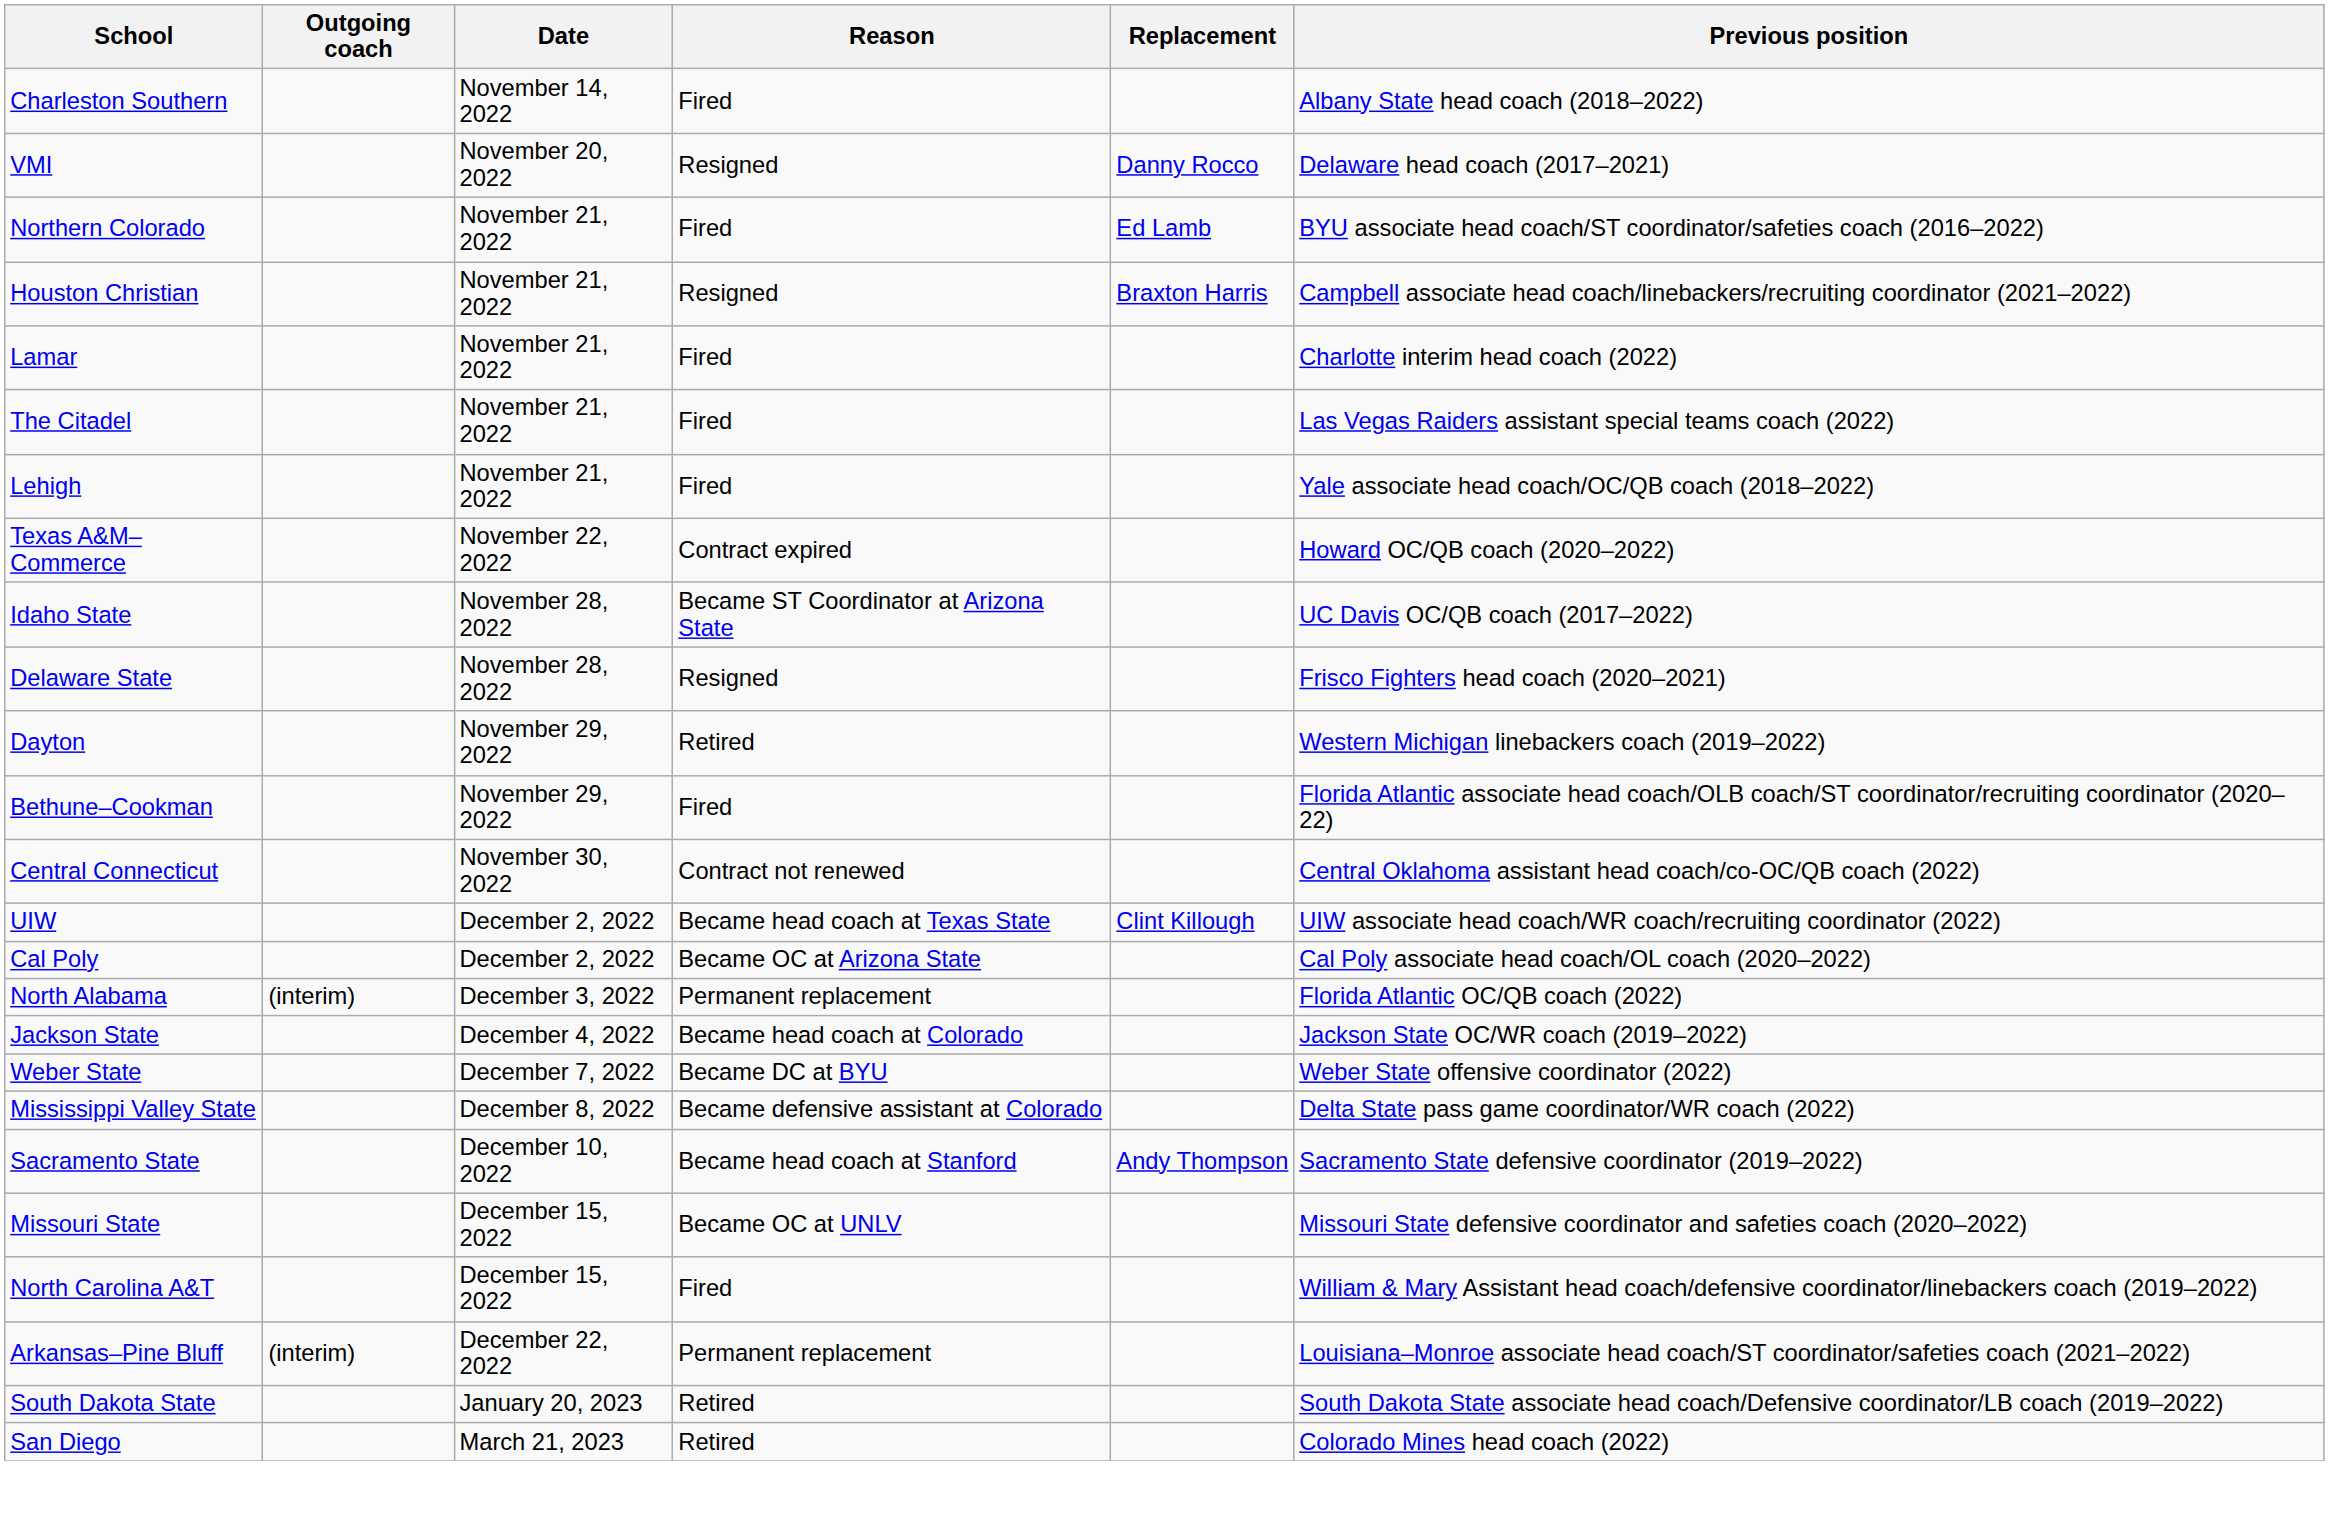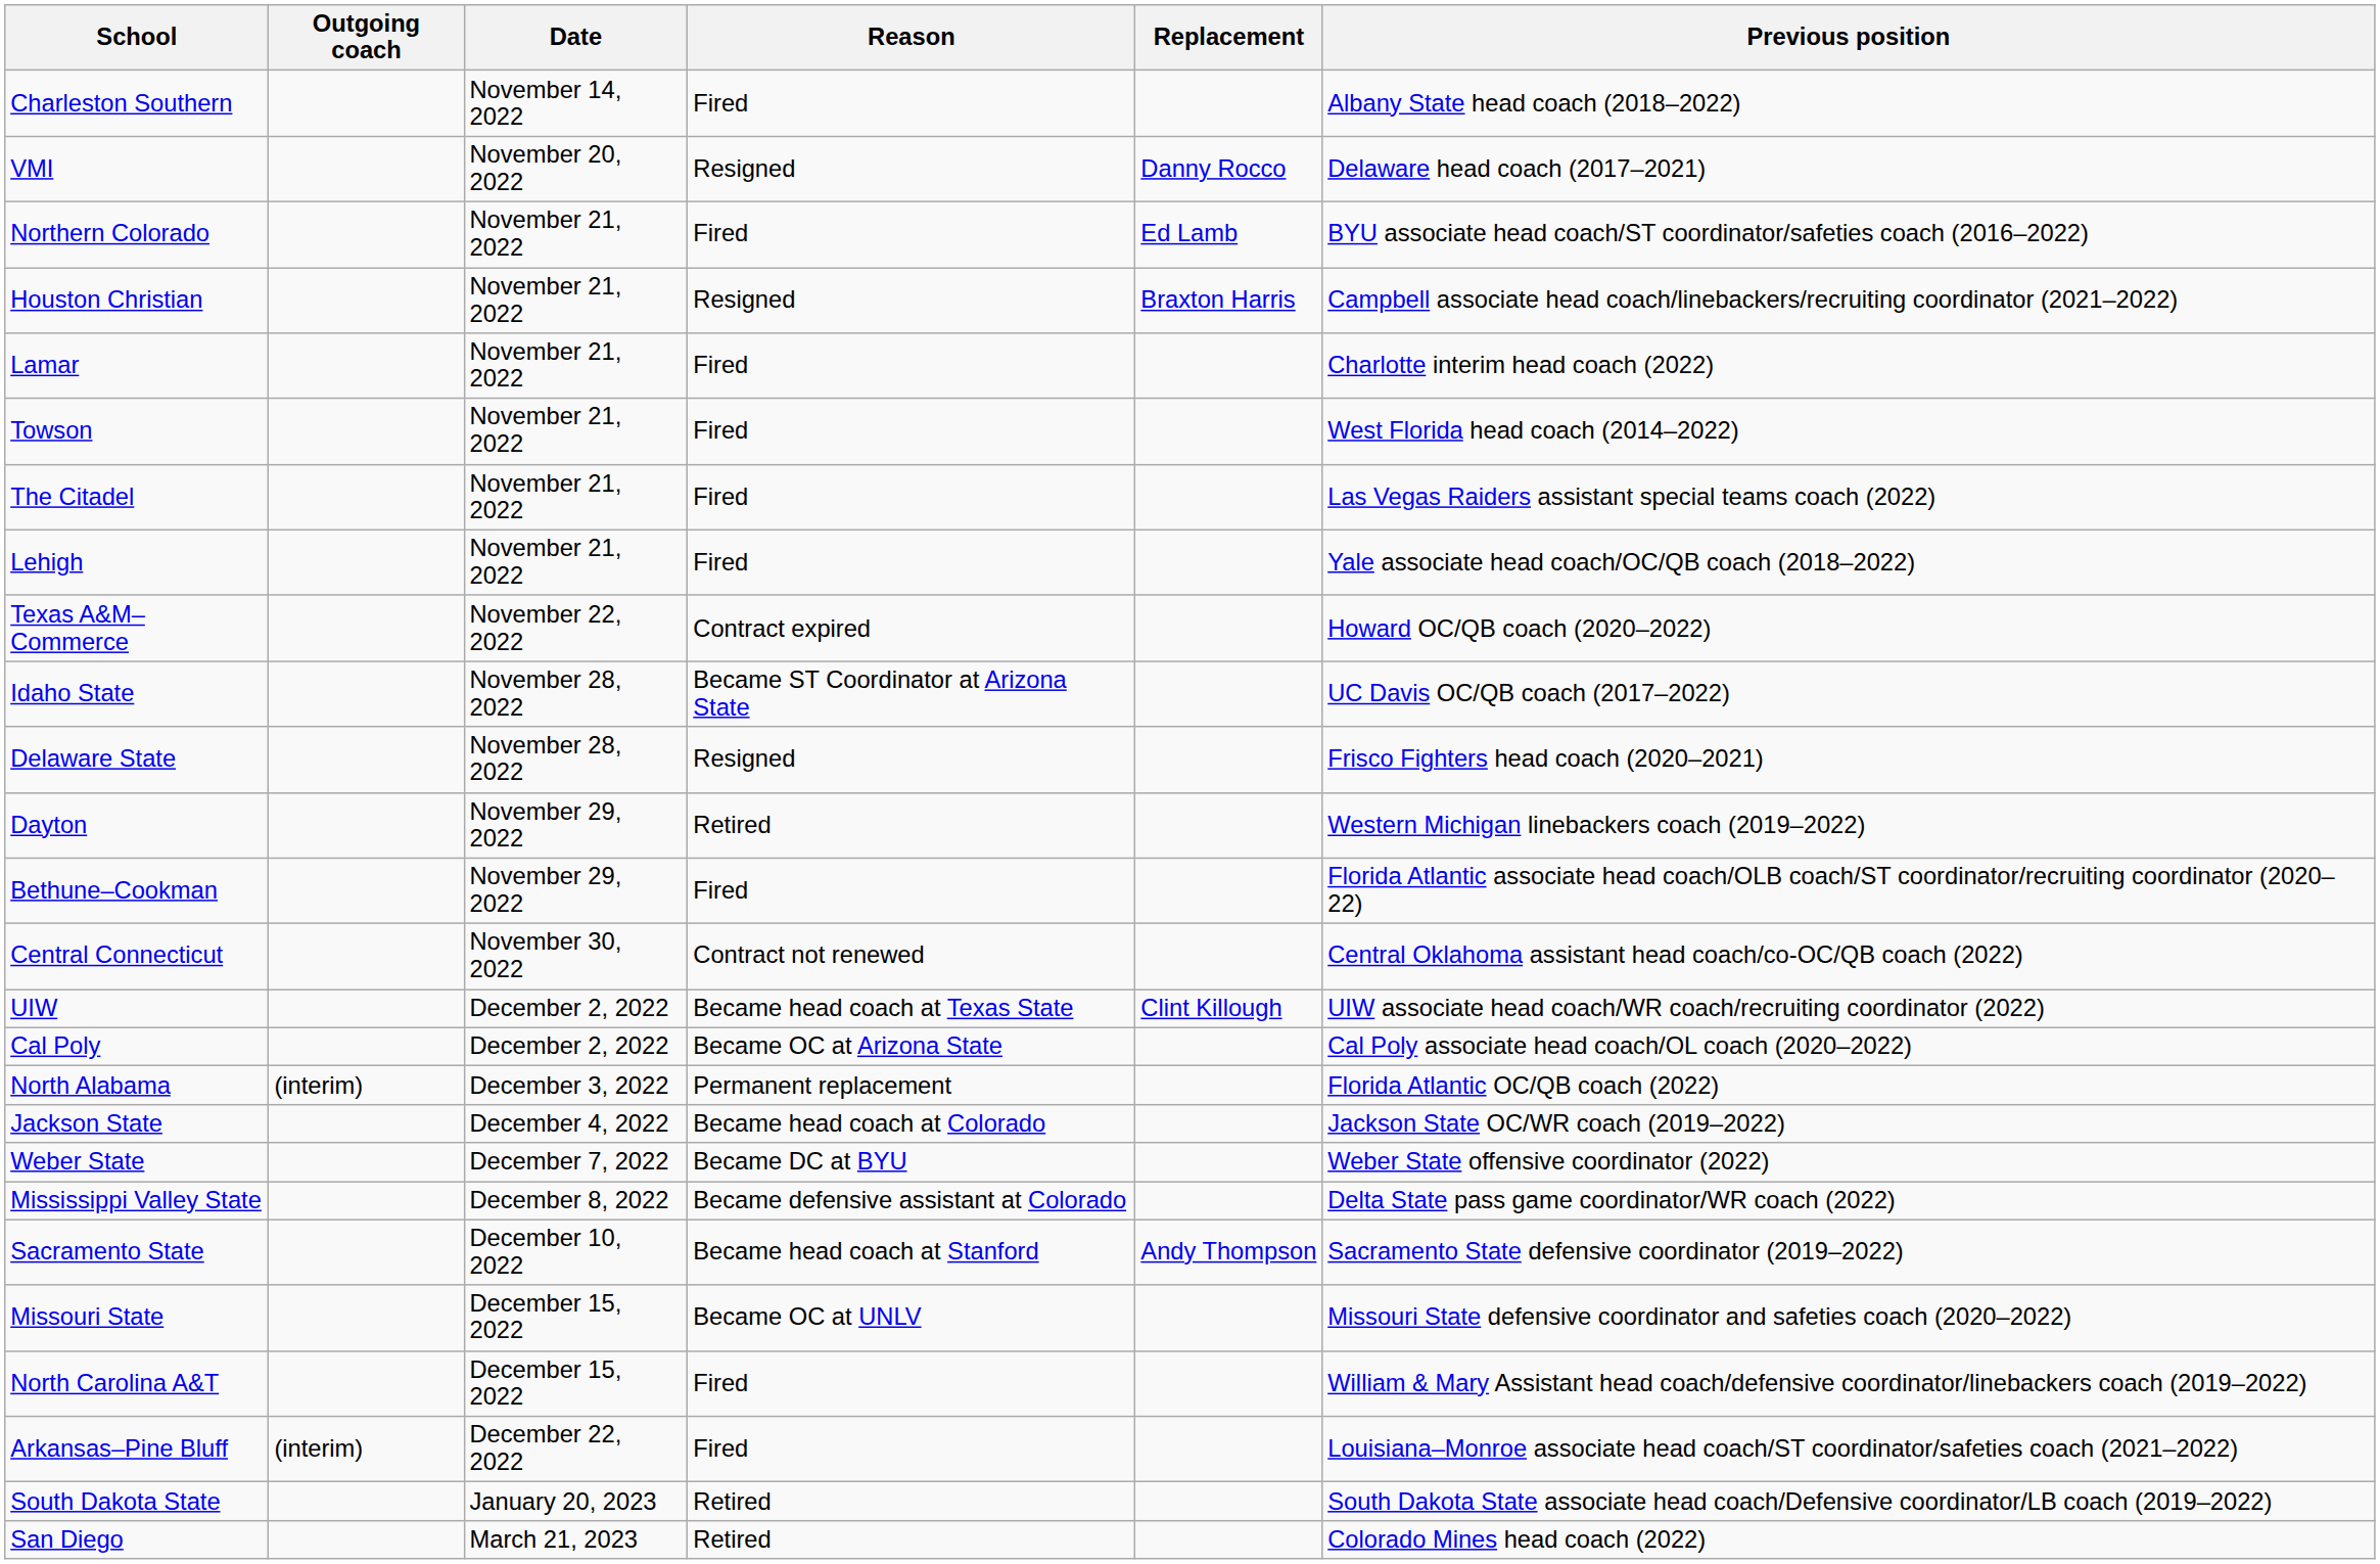+ row: Towson | November 21, 2022 | Fired | West Florida head coach (2014–2022)
Arkansas–Pine Bluff | Reason: Permanent replacement -> Fired
